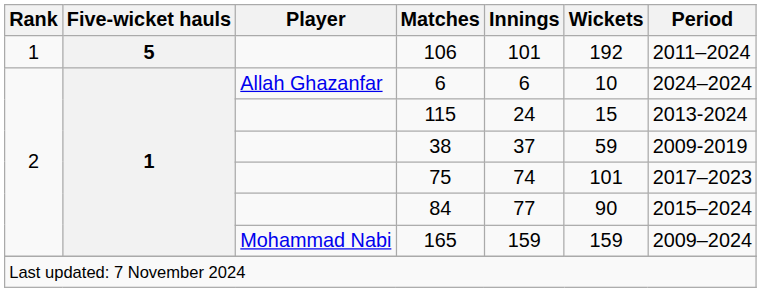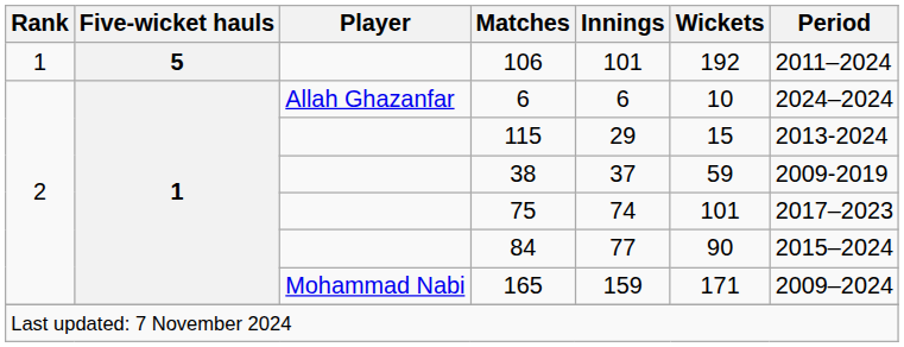115 | Innings: 24 -> 29
165 | Wickets: 159 -> 171
